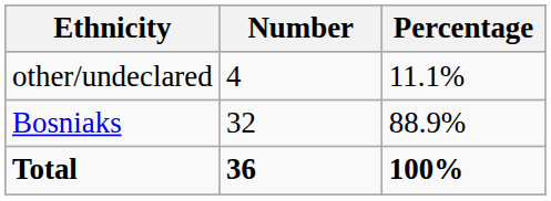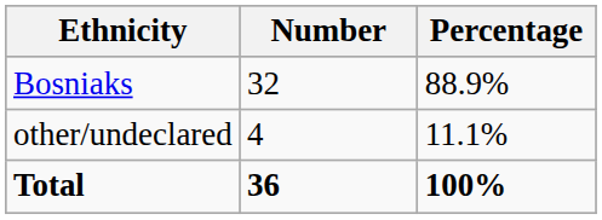rows swapped: Bosniaks <-> other/undeclared
